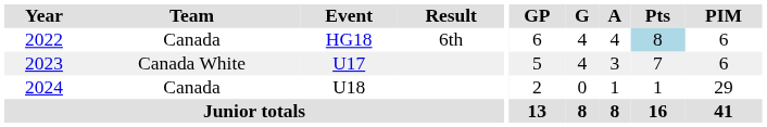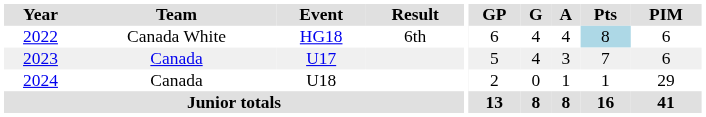2022 | Team: Canada -> Canada White
2023 | Team: Canada White -> Canada
